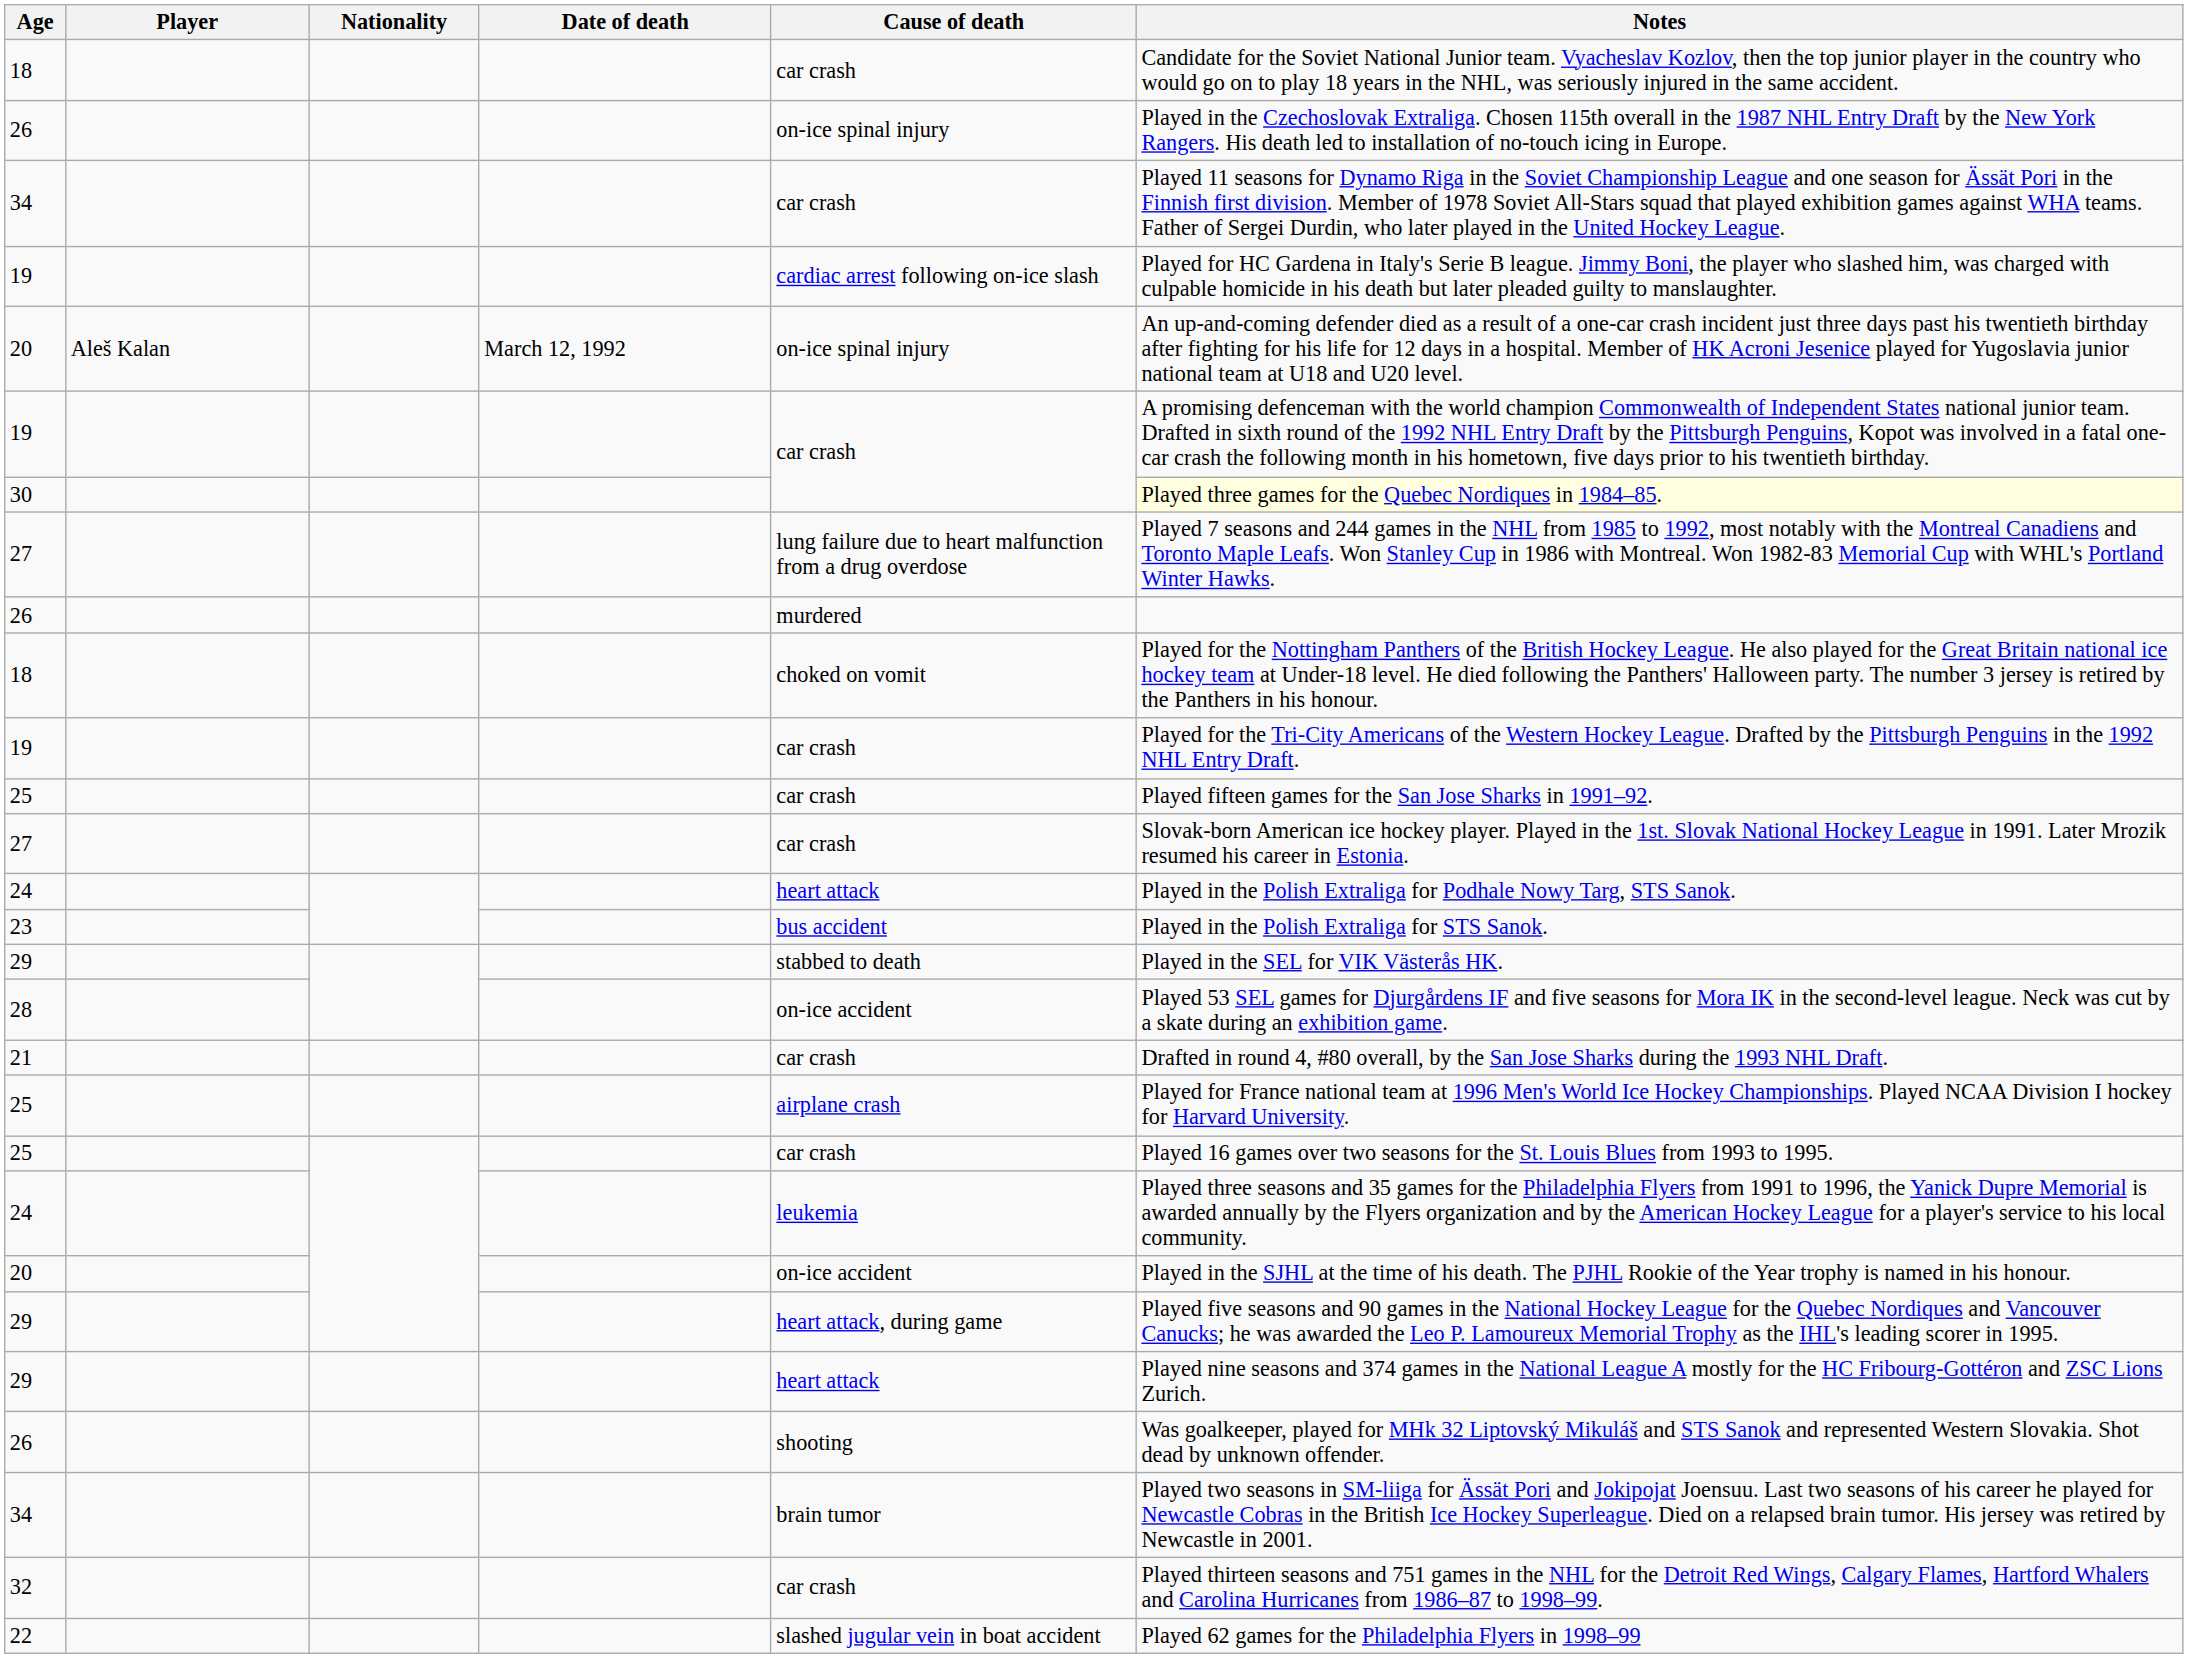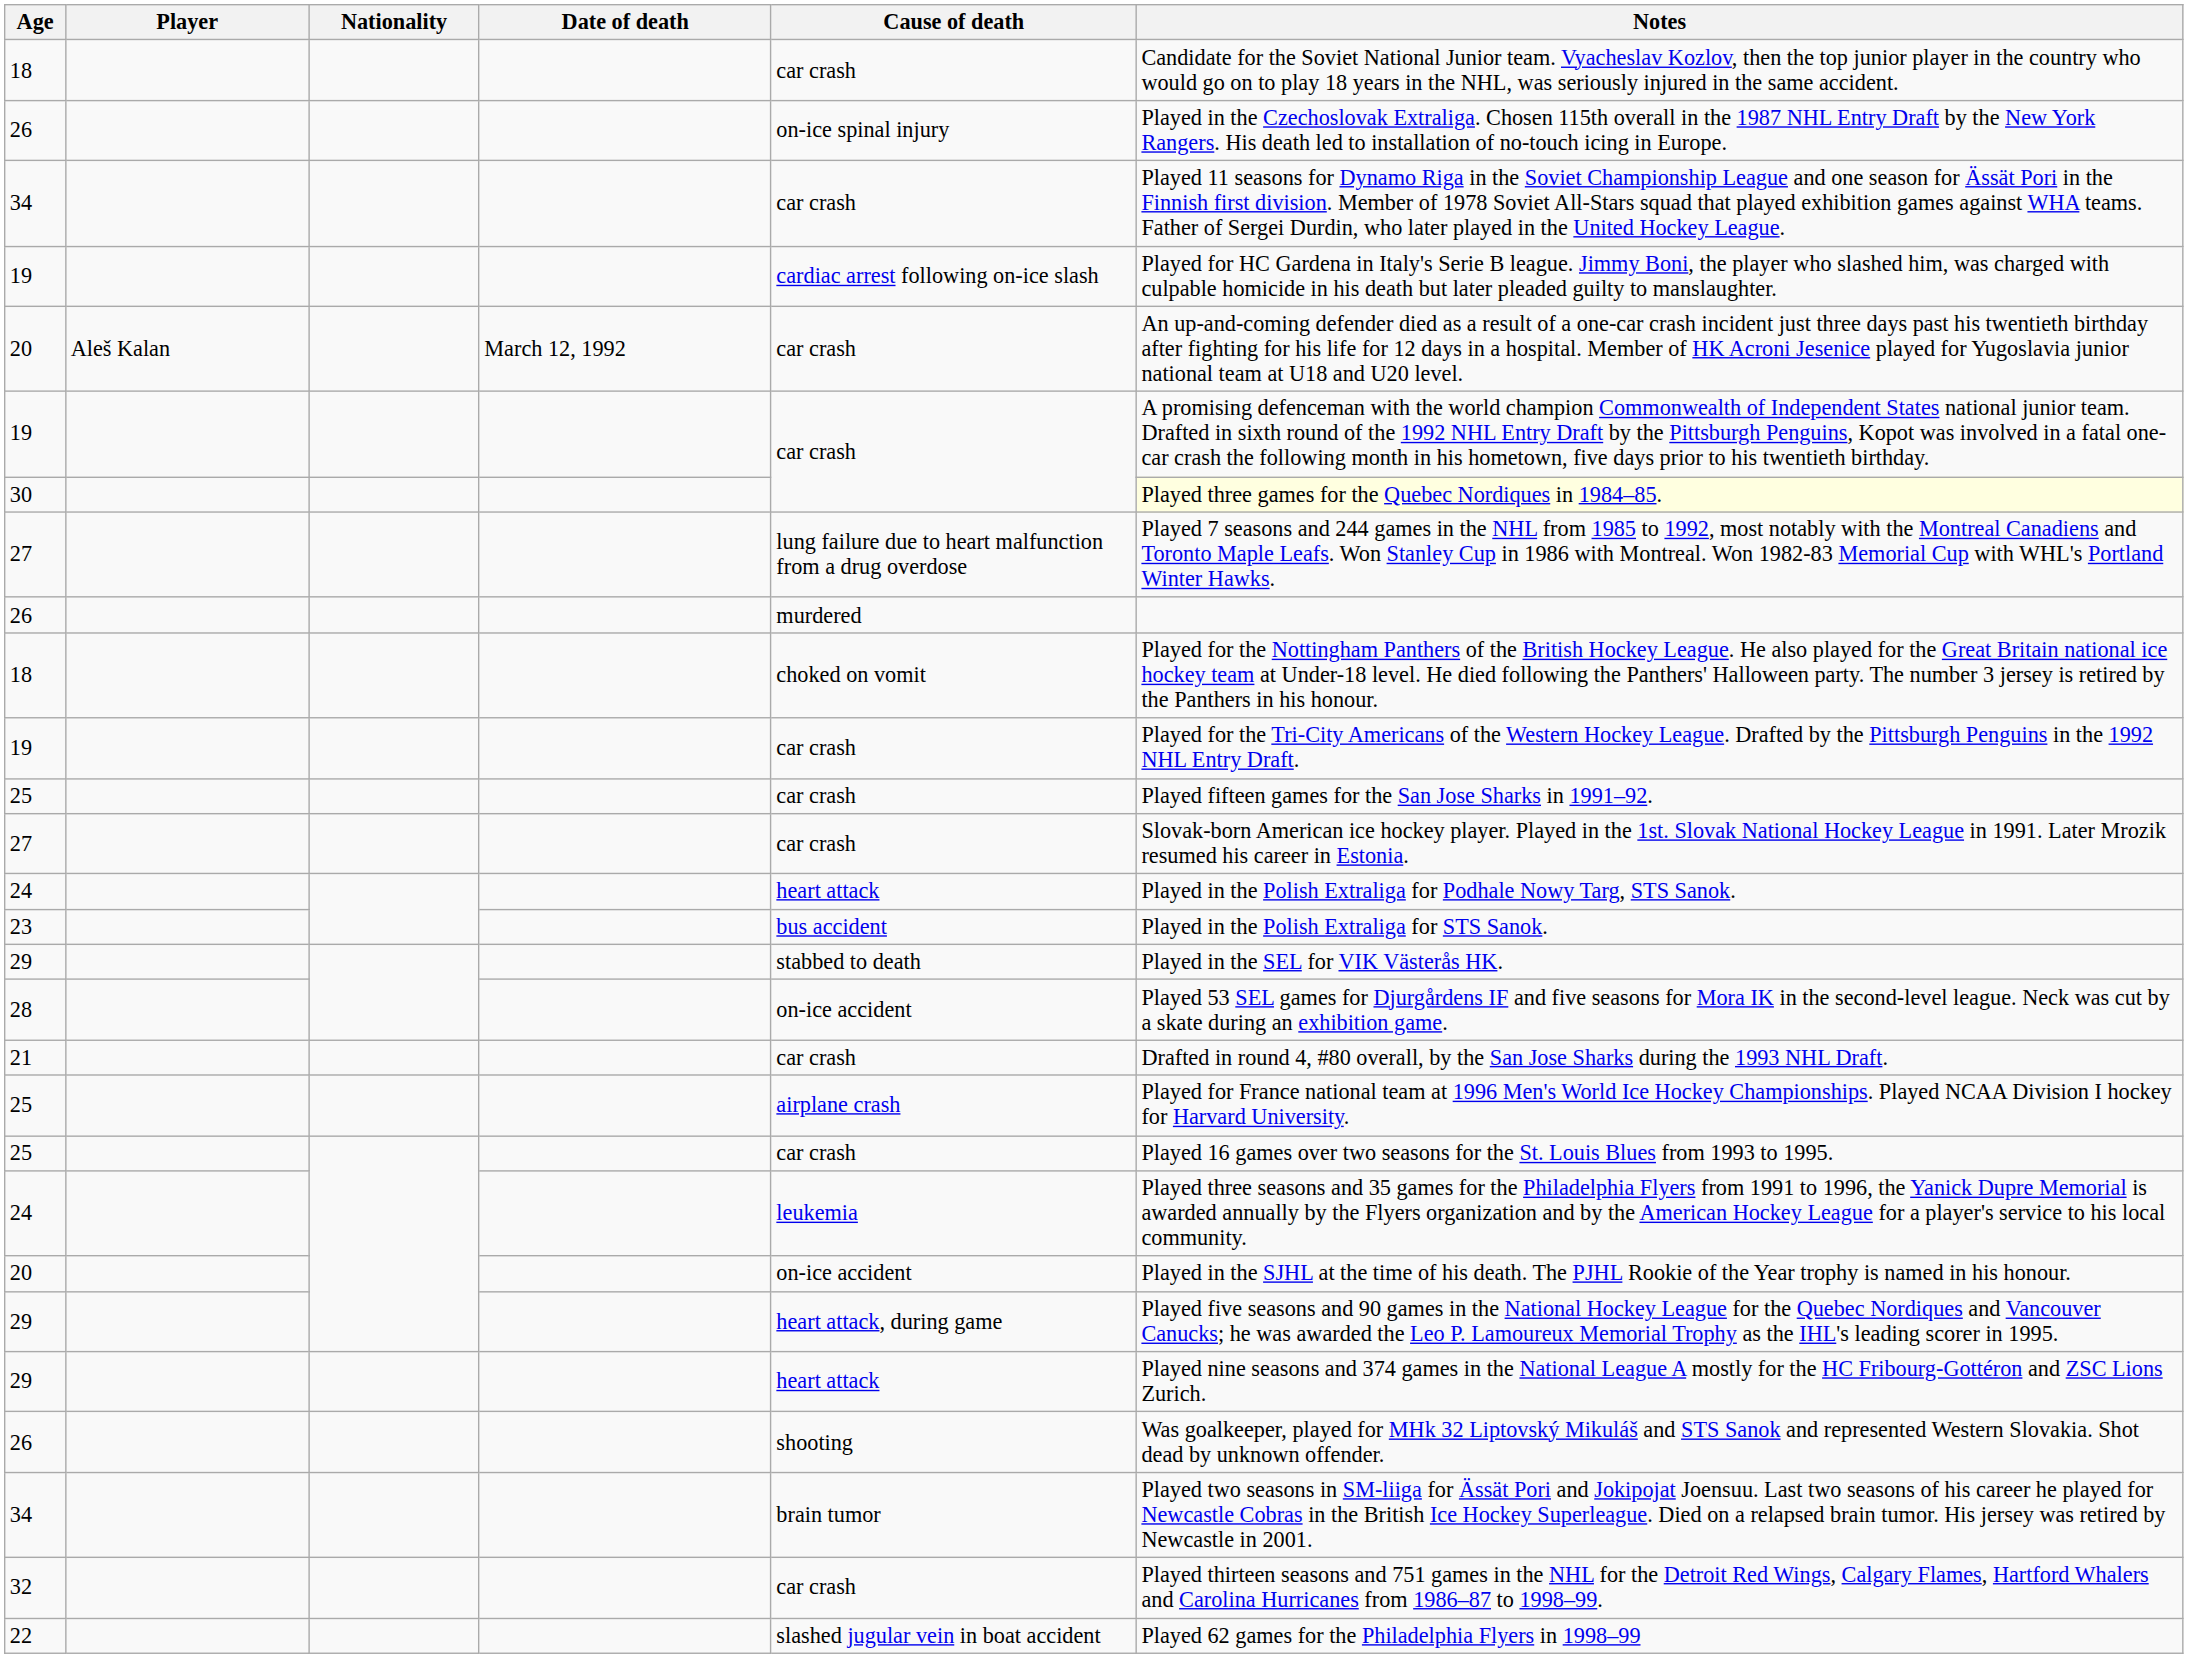20 / Aleš Kalan | Cause of death: on-ice spinal injury -> car crash
